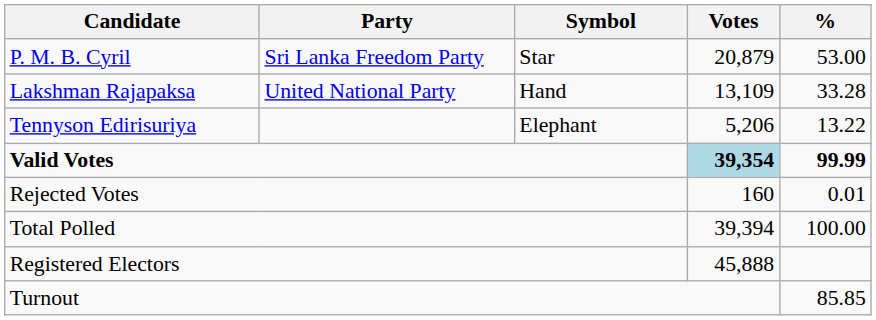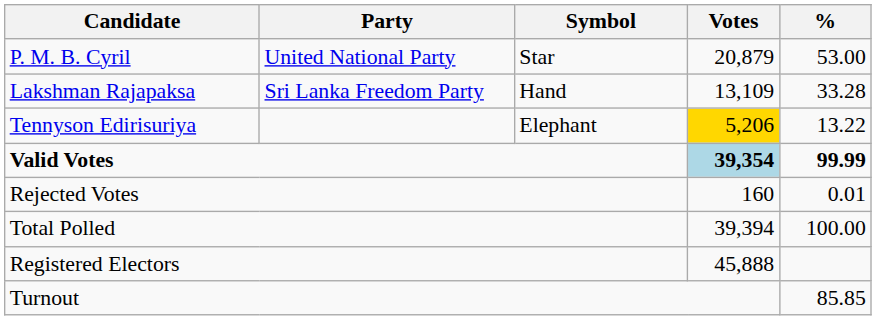P. M. B. Cyril | Party: Sri Lanka Freedom Party -> United National Party
Lakshman Rajapaksa | Party: United National Party -> Sri Lanka Freedom Party
Tennyson Edirisuriya | Votes: no background -> gold background
